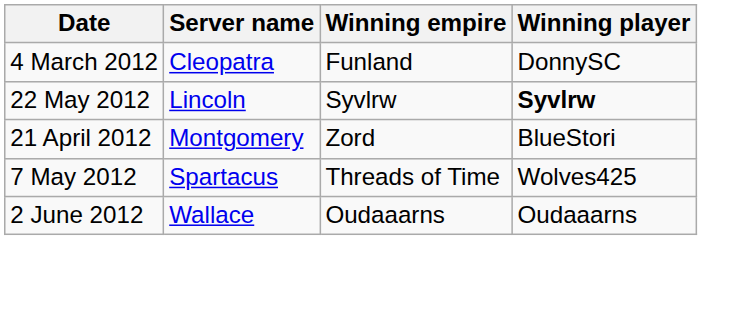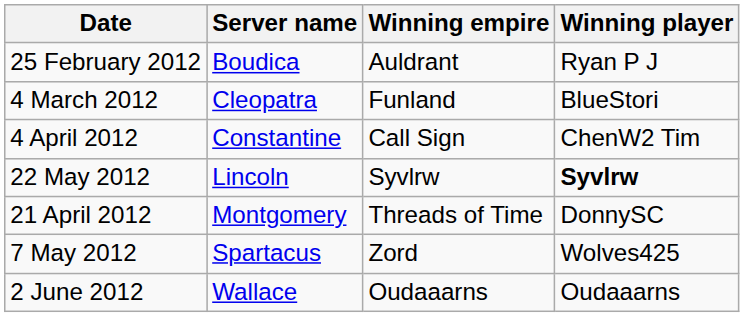+ row: 25 February 2012 | Boudica | Auldrant | Ryan P J
4 March 2012 | Winning player: DonnySC -> BlueStori
+ row: 4 April 2012 | Constantine | Call Sign | ChenW2 Tim
21 April 2012 | Winning empire: Zord -> Threads of Time
21 April 2012 | Winning player: BlueStori -> DonnySC
7 May 2012 | Winning empire: Threads of Time -> Zord
